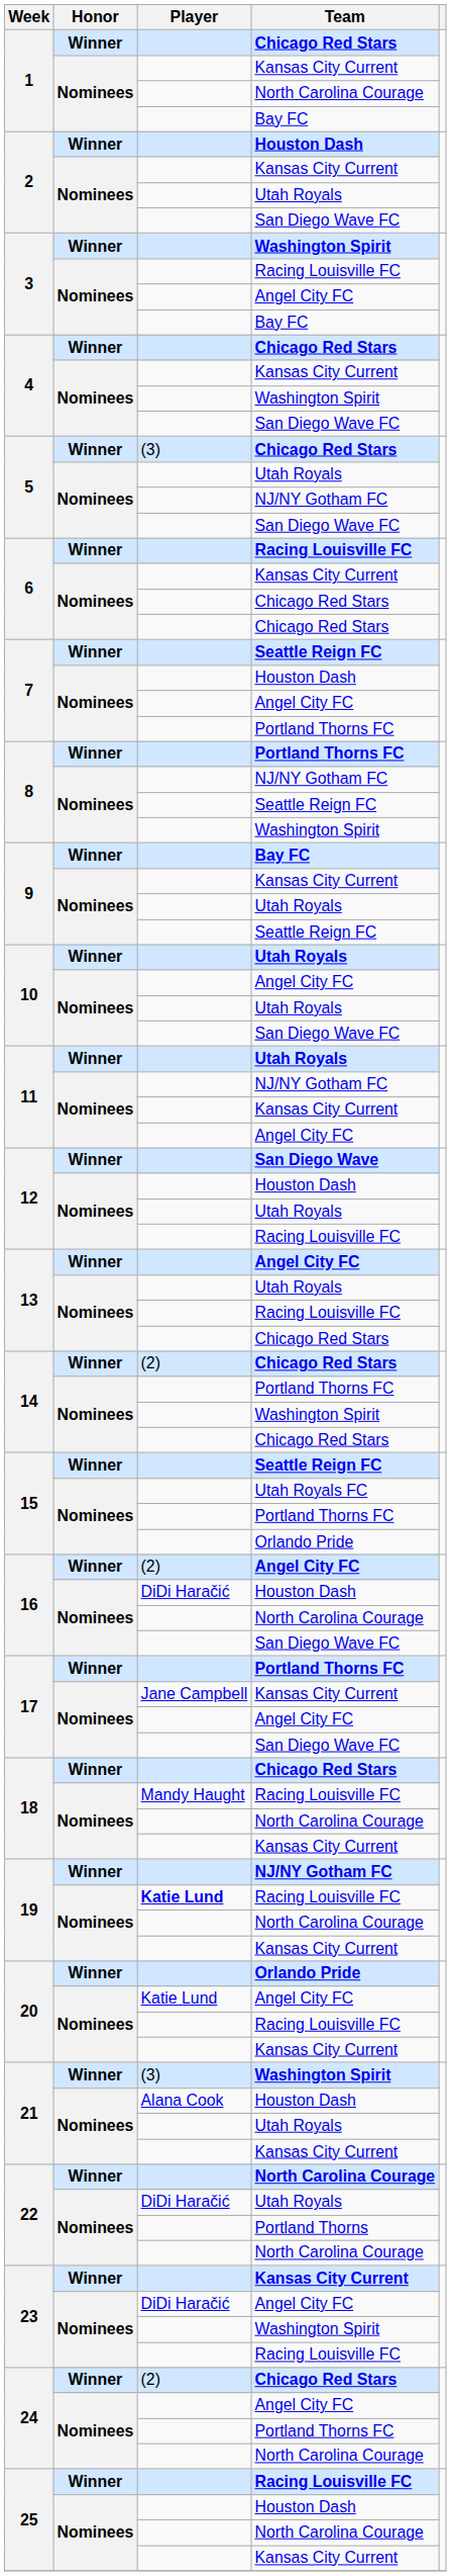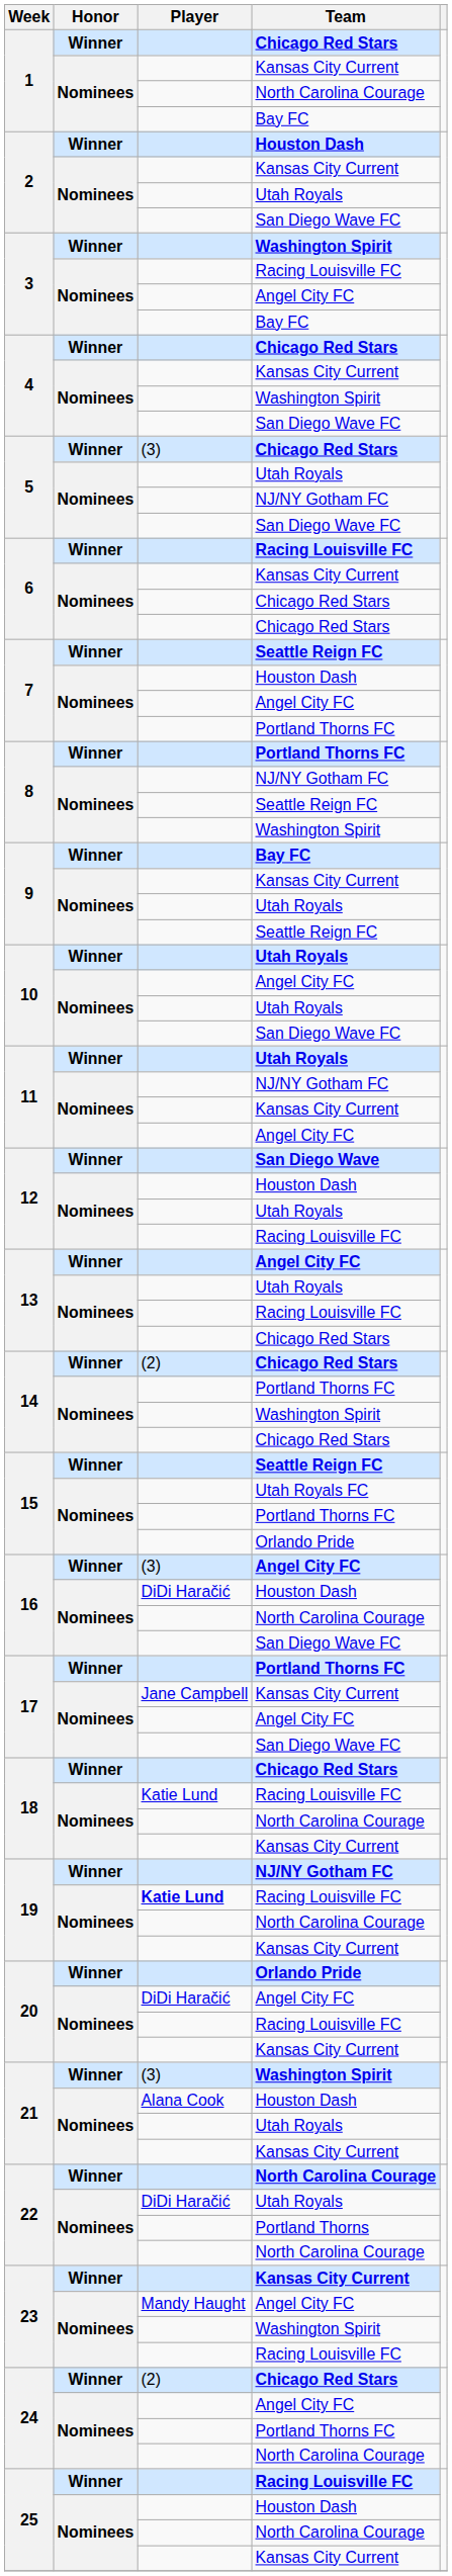16 / Angel City FC | Player: (2) -> (3)
18 / Racing Louisville FC | Player: Mandy Haught -> Katie Lund
20 / Angel City FC | Player: Katie Lund -> DiDi Haračić
23 / Angel City FC | Player: DiDi Haračić -> Mandy Haught
